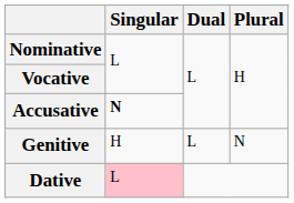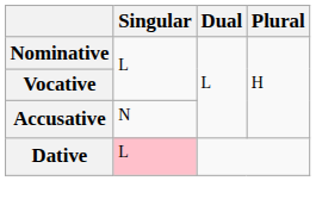Accusative | Singular: bold -> normal
- row: Genitive | H | L | N
